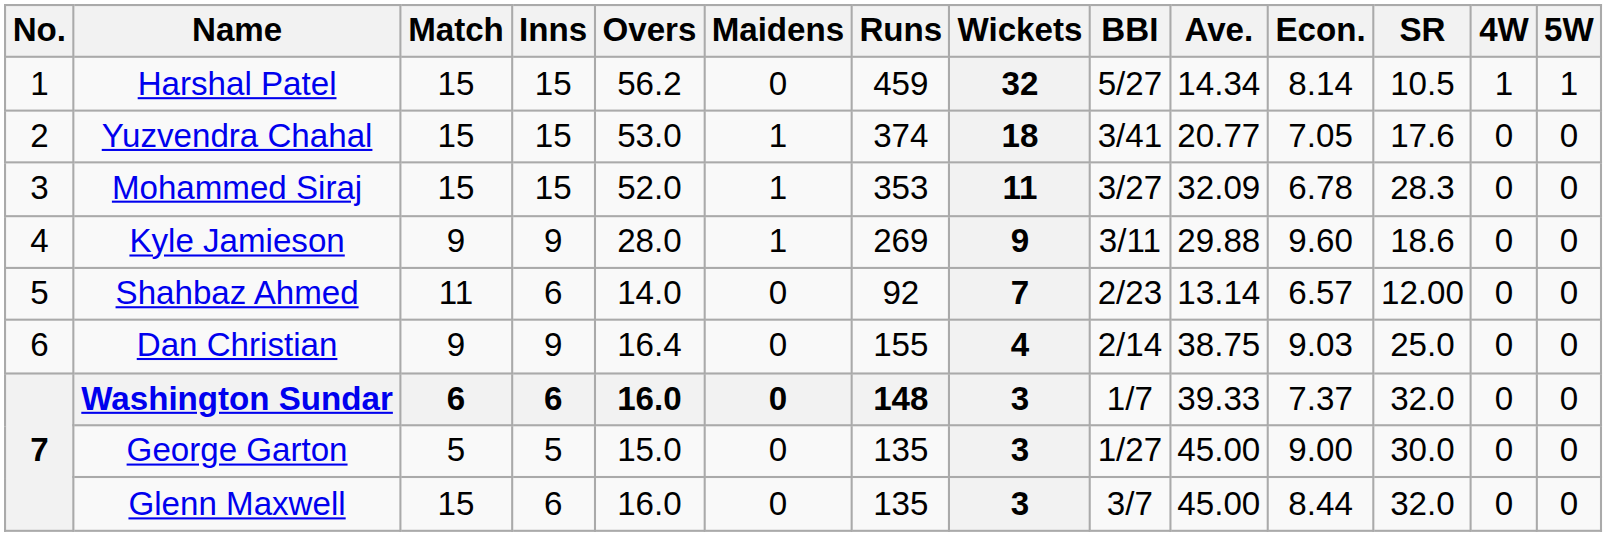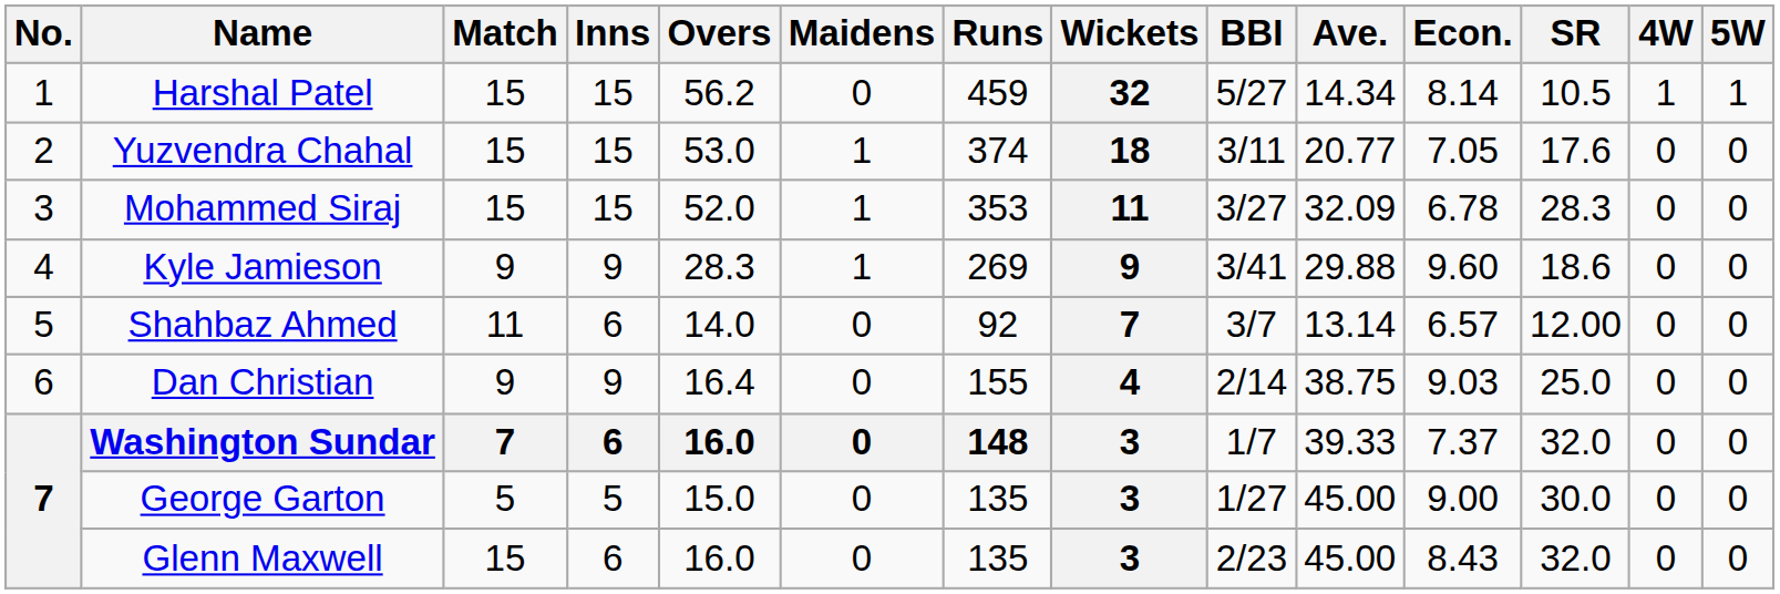Yuzvendra Chahal | BBI: 3/41 -> 3/11
Kyle Jamieson | Overs: 28.0 -> 28.3
Kyle Jamieson | BBI: 3/11 -> 3/41
Shahbaz Ahmed | BBI: 2/23 -> 3/7
Washington Sundar | Match: 6 -> 7
Glenn Maxwell | BBI: 3/7 -> 2/23
Glenn Maxwell | Econ.: 8.44 -> 8.43
